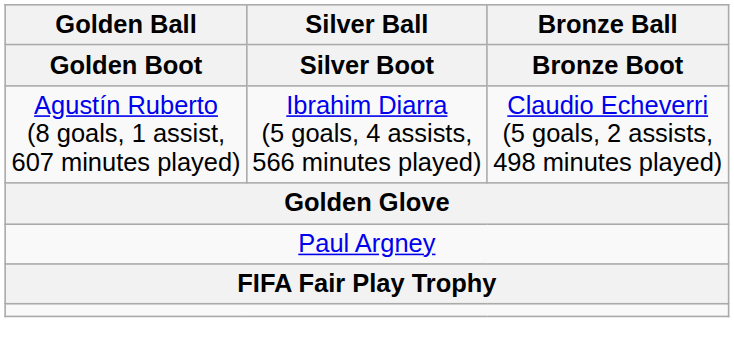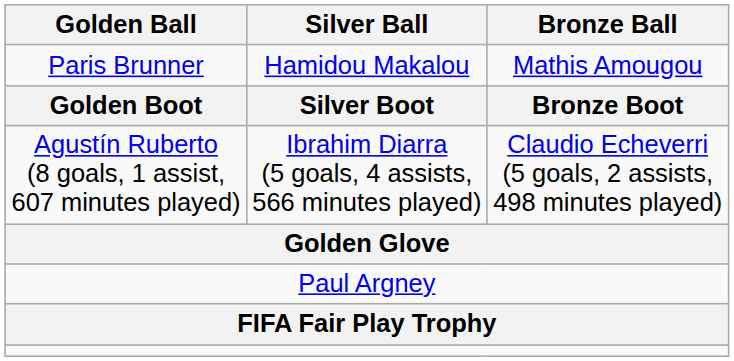+ row: Paris Brunner | Hamidou Makalou | Mathis Amougou
